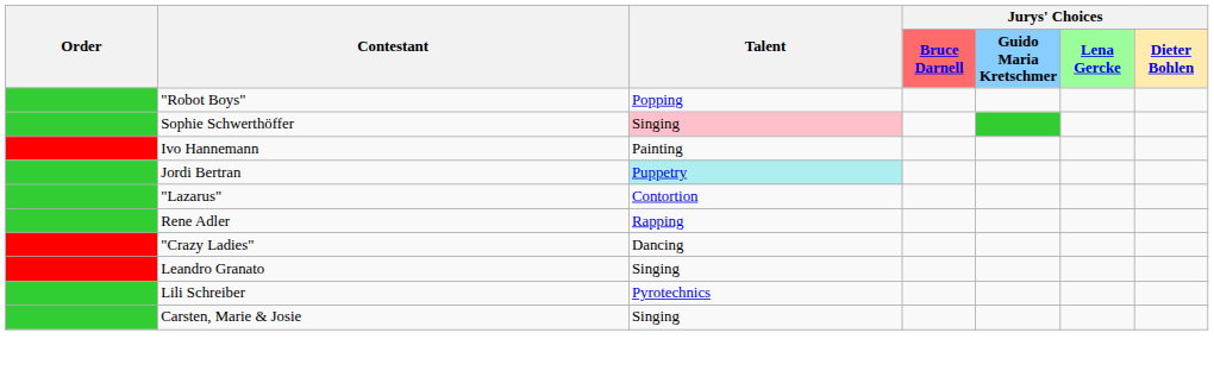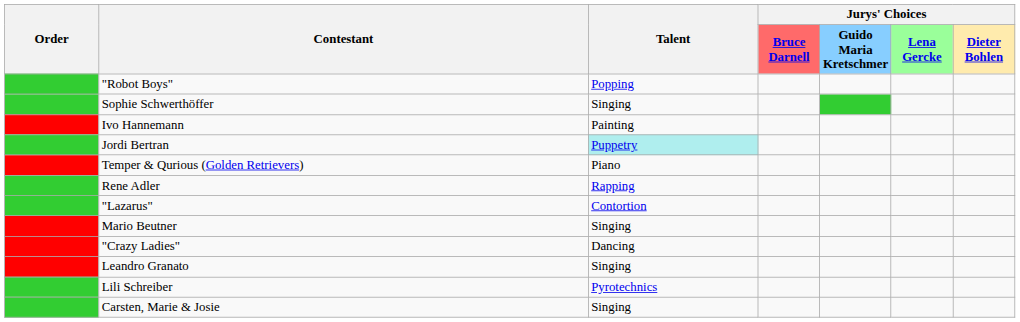Sophie Schwerthöffer | Talent: pink background -> no background
+ row: Temper & Qurious (Golden Retrievers) | Piano
rows swapped: Rene Adler <-> "Lazarus"
+ row: Mario Beutner | Singing
